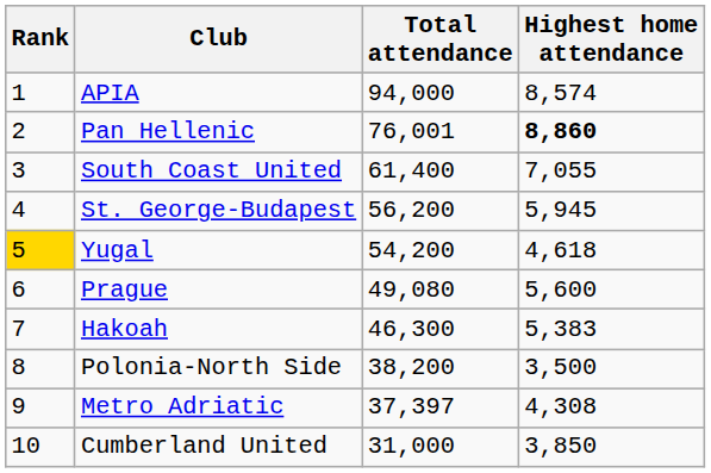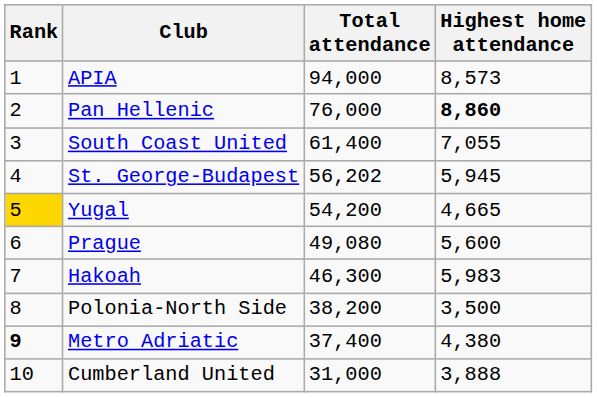APIA | Highest home attendance: 8,574 -> 8,573
Pan Hellenic | Total attendance: 76,001 -> 76,000
St. George-Budapest | Total attendance: 56,200 -> 56,202
Yugal | Highest home attendance: 4,618 -> 4,665
Hakoah | Highest home attendance: 5,383 -> 5,983
Metro Adriatic | Rank: normal -> bold
Metro Adriatic | Total attendance: 37,397 -> 37,400
Metro Adriatic | Highest home attendance: 4,308 -> 4,380
Cumberland United | Highest home attendance: 3,850 -> 3,888
